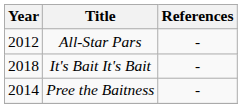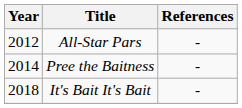rows swapped: Pree the Baitness <-> It's Bait It's Bait
